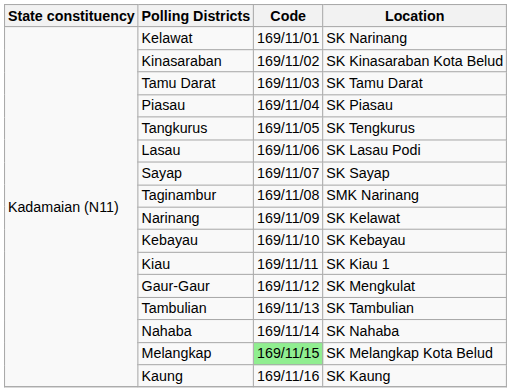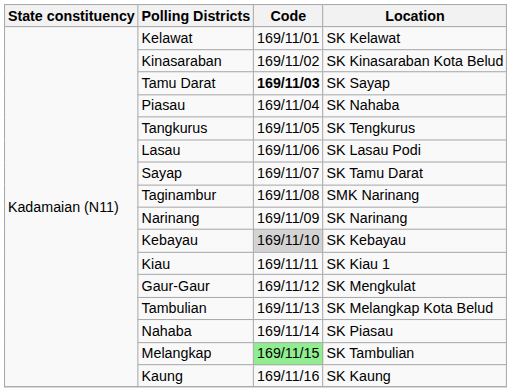Kelawat | Location: SK Narinang -> SK Kelawat
Tamu Darat | Code: normal -> bold
Tamu Darat | Location: SK Tamu Darat -> SK Sayap
Piasau | Location: SK Piasau -> SK Nahaba
Sayap | Location: SK Sayap -> SK Tamu Darat
Narinang | Location: SK Kelawat -> SK Narinang
Kebayau | Code: no background -> lightgrey background
Tambulian | Location: SK Tambulian -> SK Melangkap Kota Belud
Nahaba | Location: SK Nahaba -> SK Piasau
Melangkap | Location: SK Melangkap Kota Belud -> SK Tambulian
